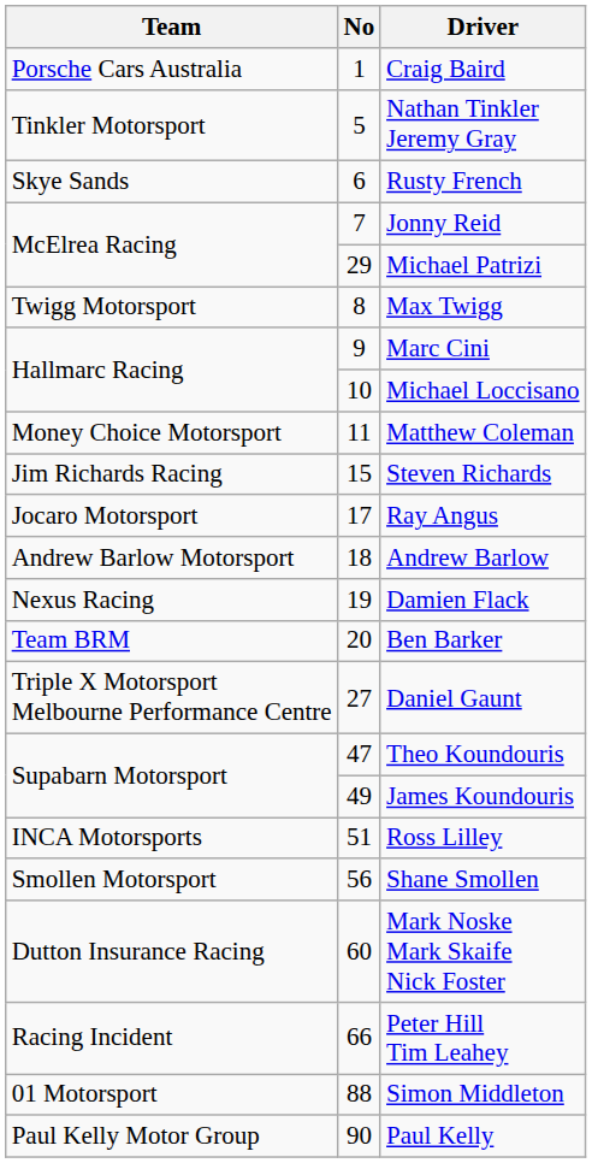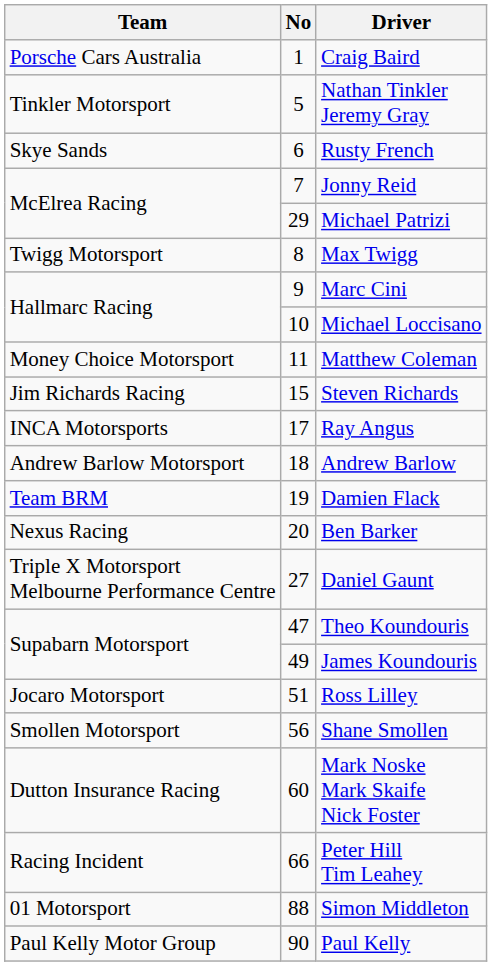Ray Angus | Team: Jocaro Motorsport -> INCA Motorsports
Damien Flack | Team: Nexus Racing -> Team BRM
Ben Barker | Team: Team BRM -> Nexus Racing
Ross Lilley | Team: INCA Motorsports -> Jocaro Motorsport
